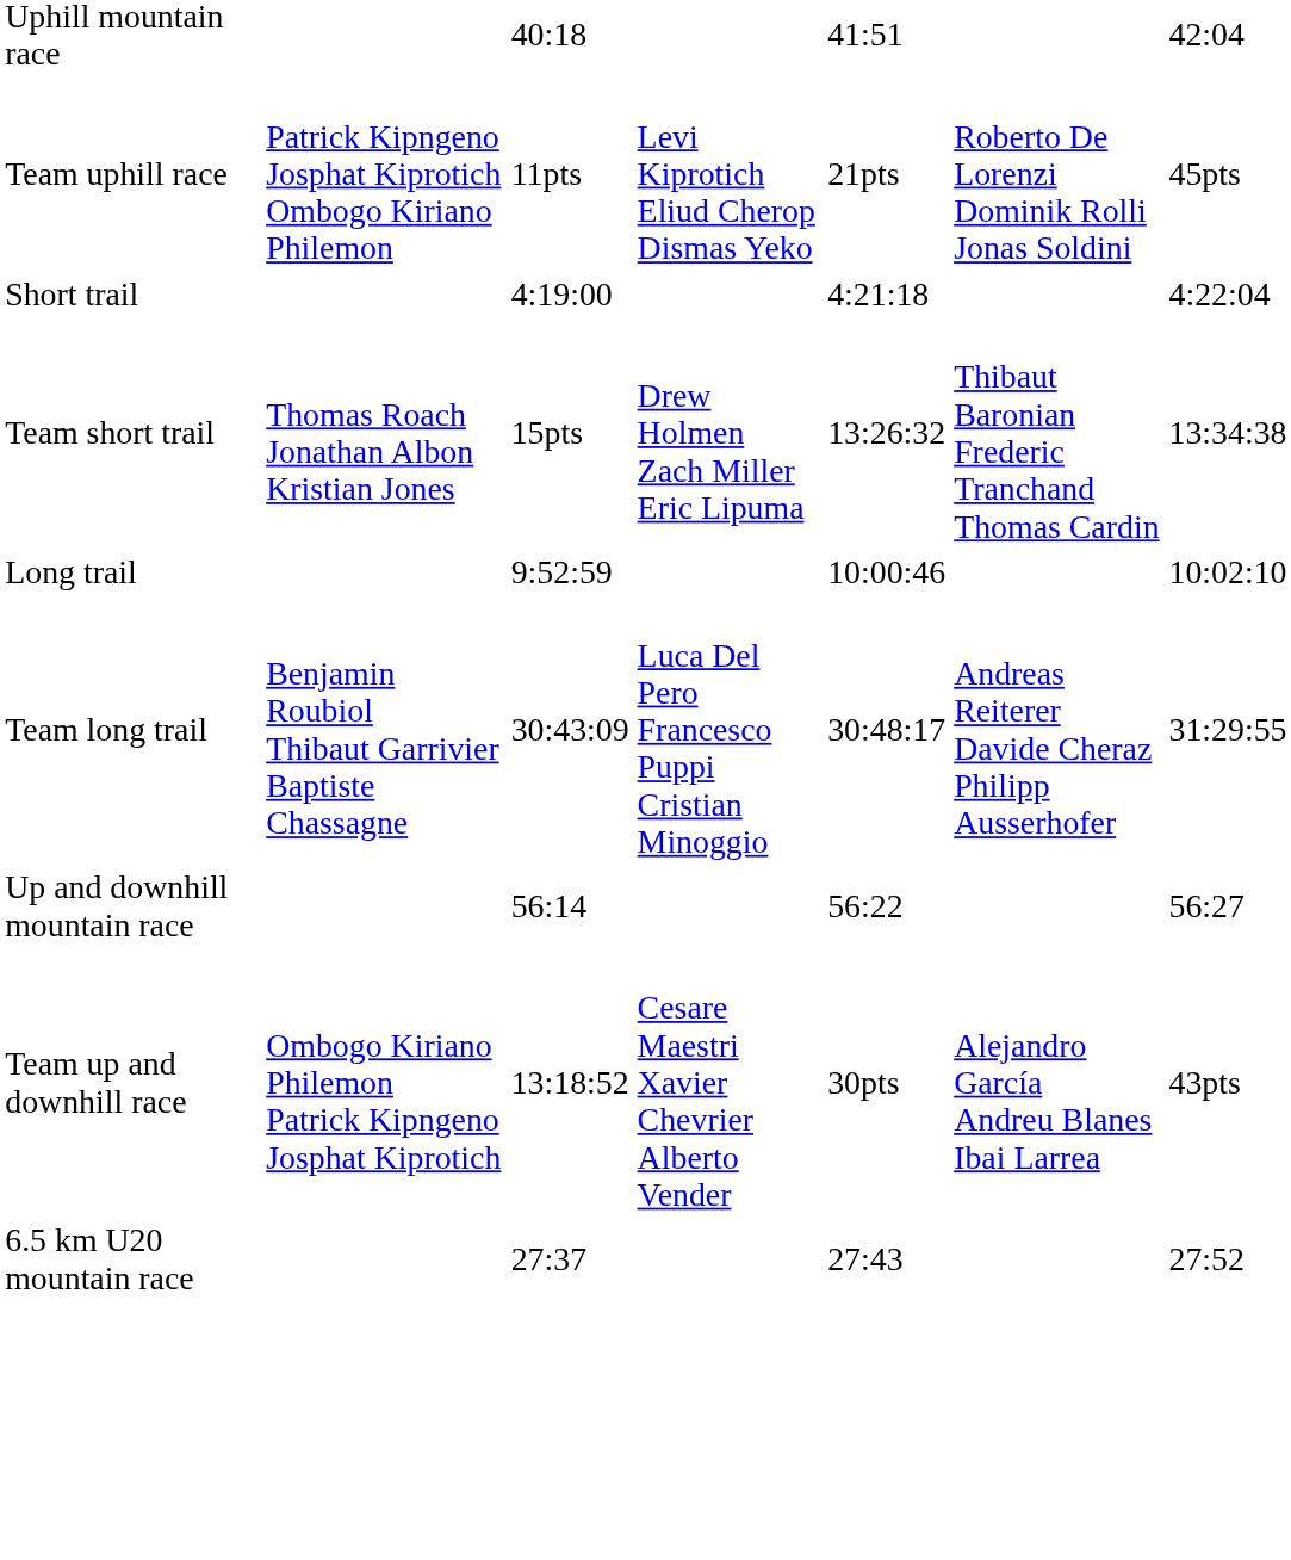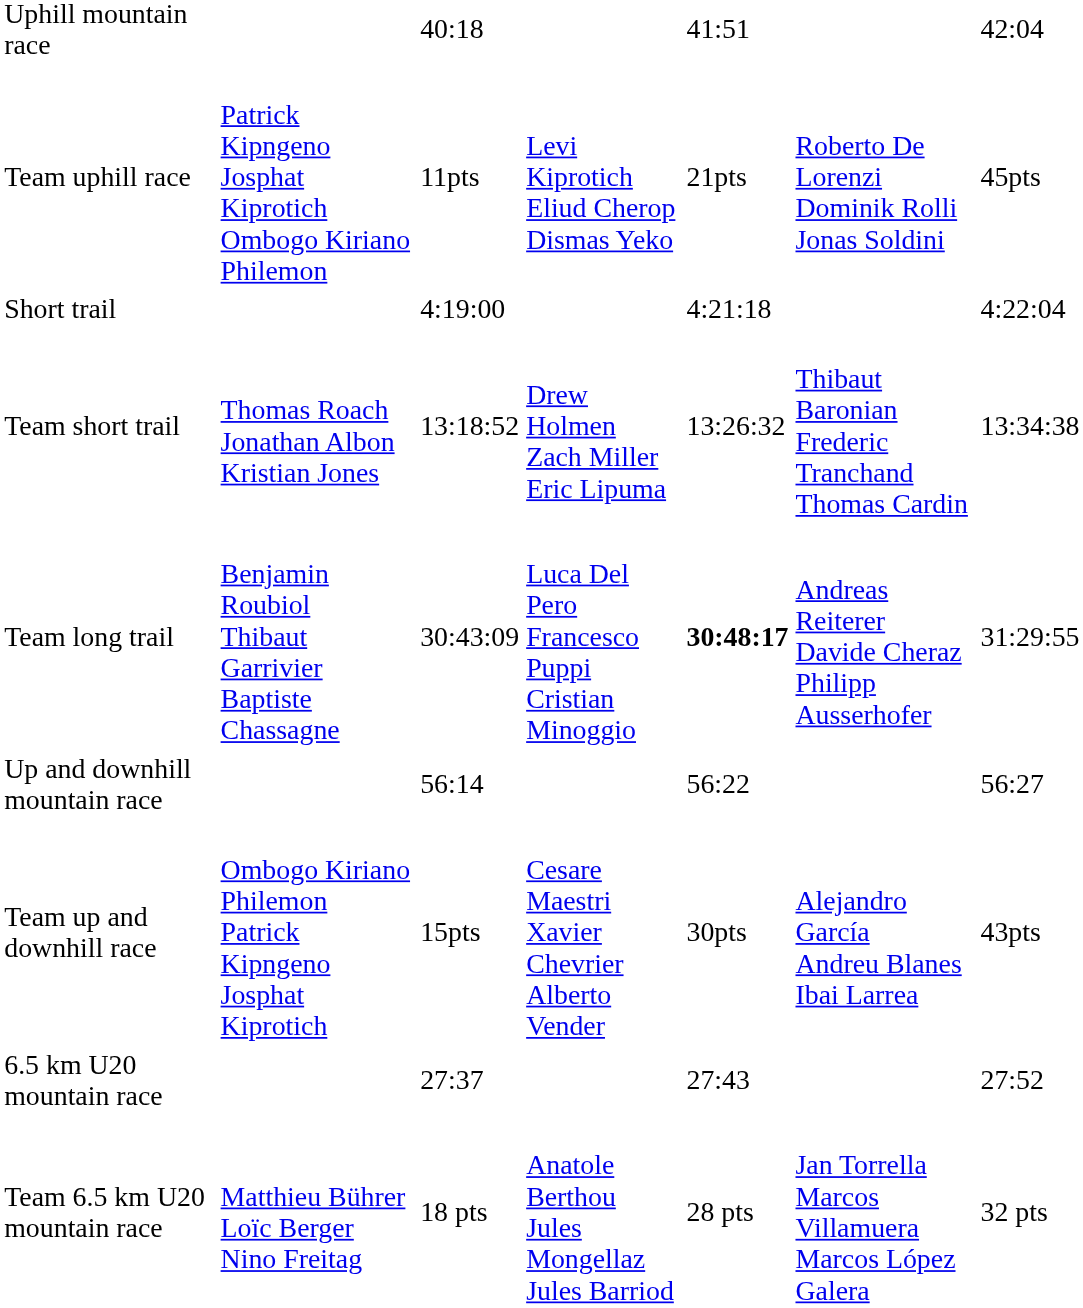Team short trail | column 3: 15pts -> 13:18:52
- row: Long trail | 9:52:59 | 10:00:46 | 10:02:10
Team long trail | column 5: normal -> bold
Team up and downhill race | column 3: 13:18:52 -> 15pts
+ row: Team 6.5 km U20 mountain race | Matthieu Bührer Loïc Berger Nino Freitag | 18 pts | Anatole Berthou Jules Mongellaz Jules Barriod | 28 pts | Jan Torrella Marcos Villamuera Marcos López Galera | 32 pts
